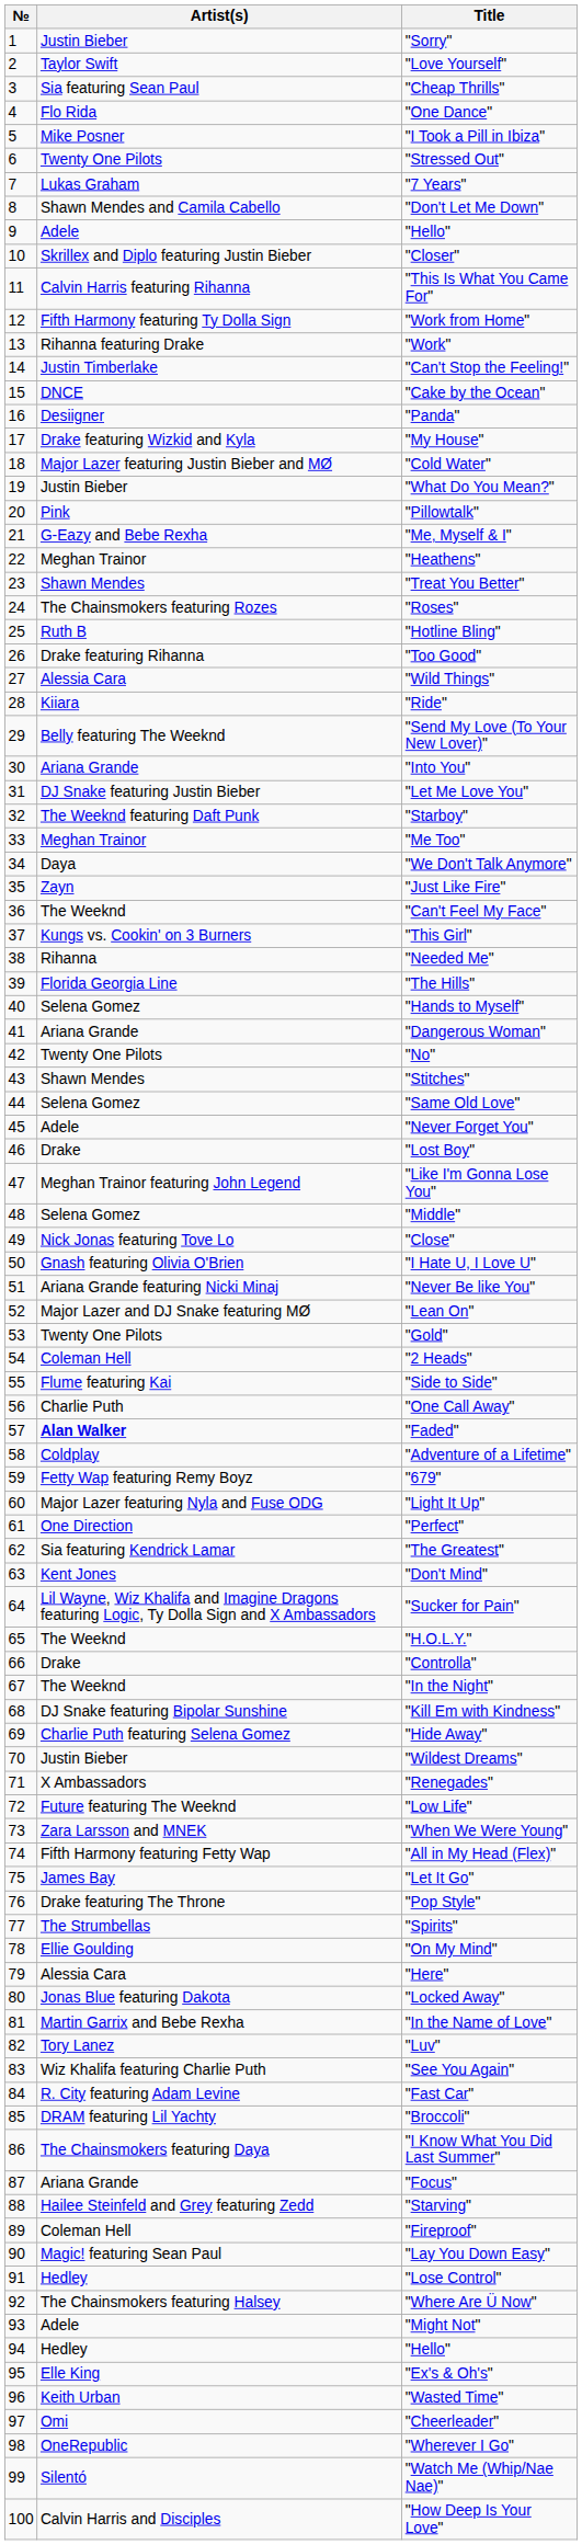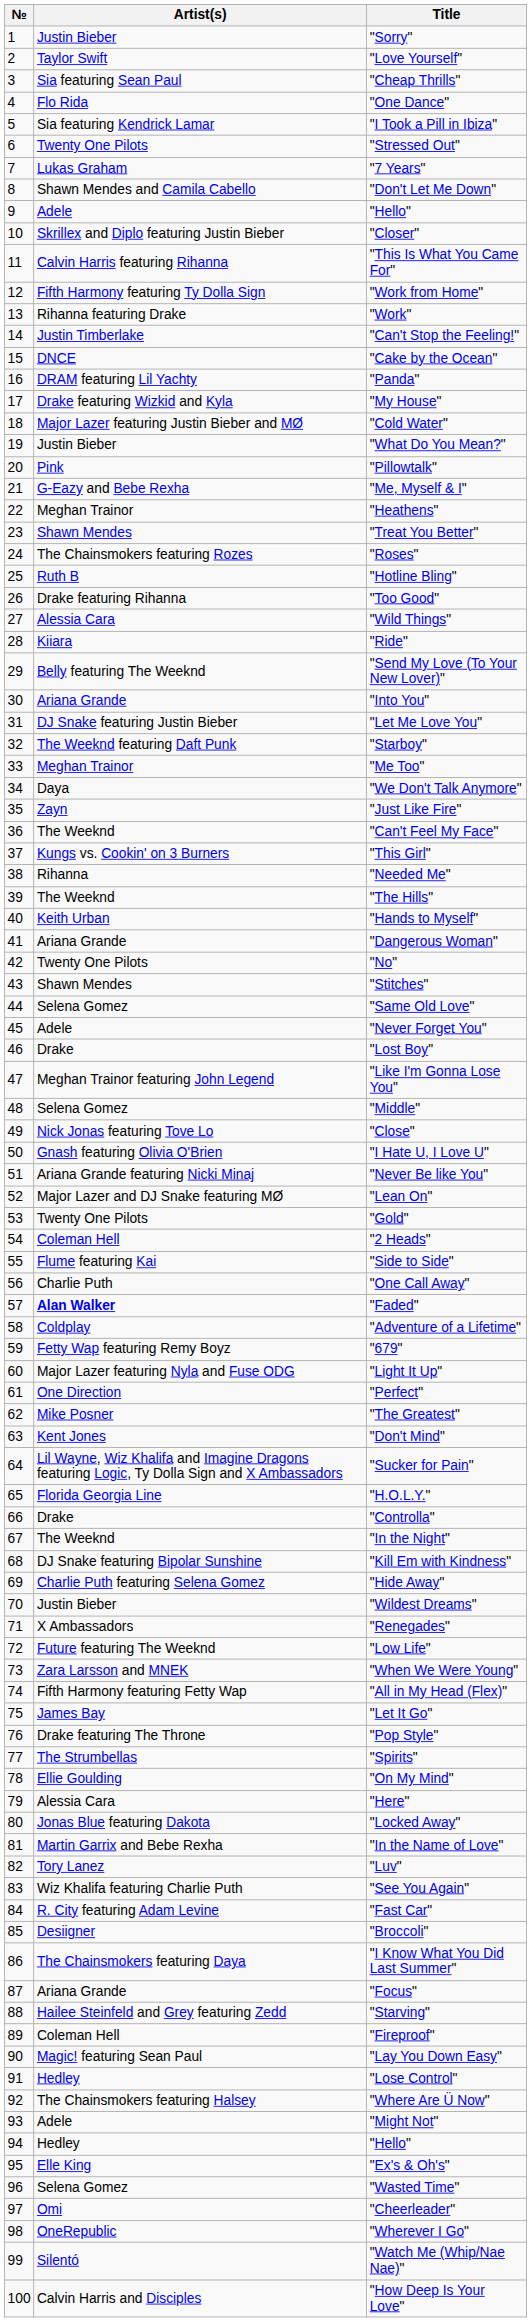"I Took a Pill in Ibiza" | Artist(s): Mike Posner -> Sia featuring Kendrick Lamar
"Panda" | Artist(s): Desiigner -> DRAM featuring Lil Yachty
"The Hills" | Artist(s): Florida Georgia Line -> The Weeknd
"Hands to Myself" | Artist(s): Selena Gomez -> Keith Urban
"The Greatest" | Artist(s): Sia featuring Kendrick Lamar -> Mike Posner
"H.O.L.Y." | Artist(s): The Weeknd -> Florida Georgia Line
"Broccoli" | Artist(s): DRAM featuring Lil Yachty -> Desiigner
"Wasted Time" | Artist(s): Keith Urban -> Selena Gomez
